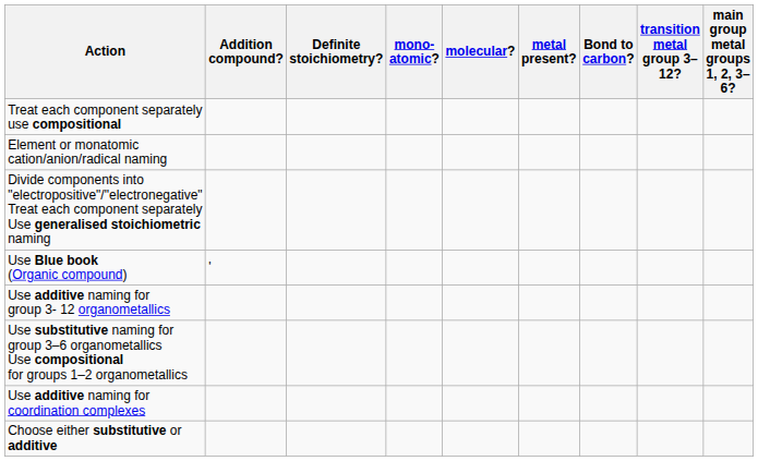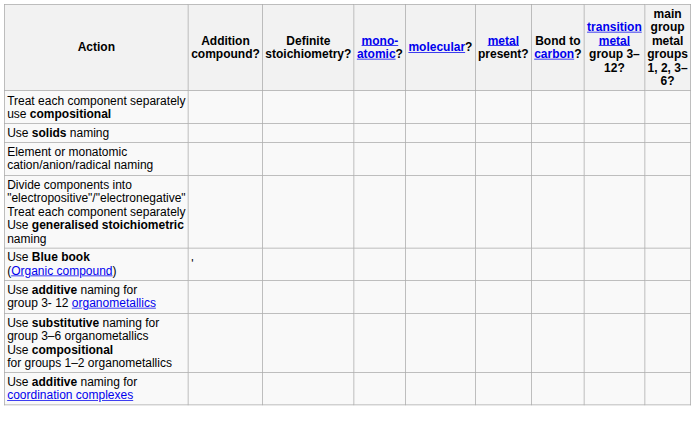+ row: Use solids naming
- row: Choose either substitutive or additive
